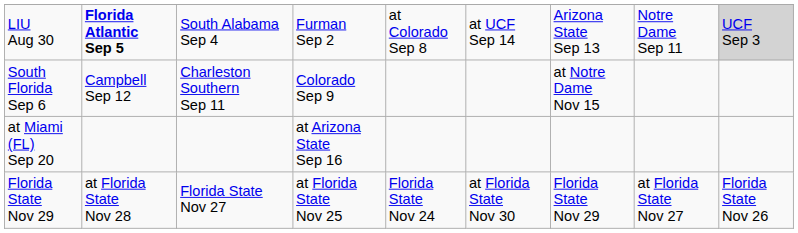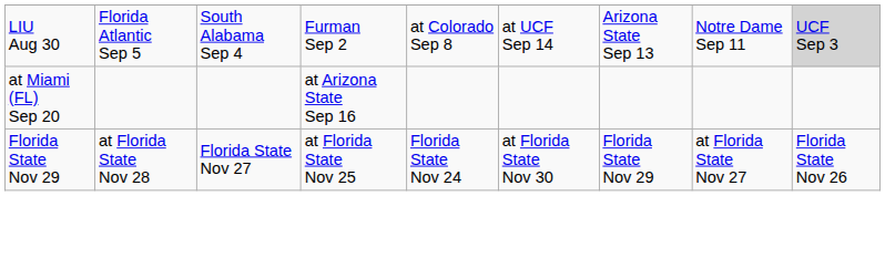LIU Aug 30 | column 2: bold -> normal
- row: South Florida Sep 6 | Campbell Sep 12 | Charleston Southern Sep 11 | Colorado Sep 9 | at Notre Dame Nov 15
